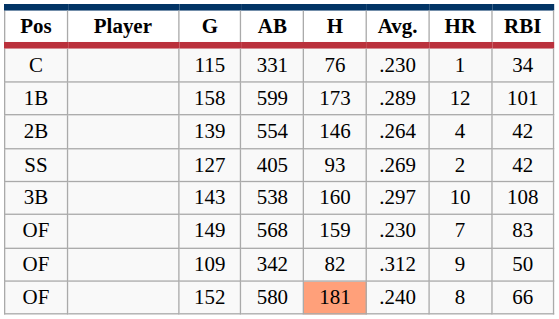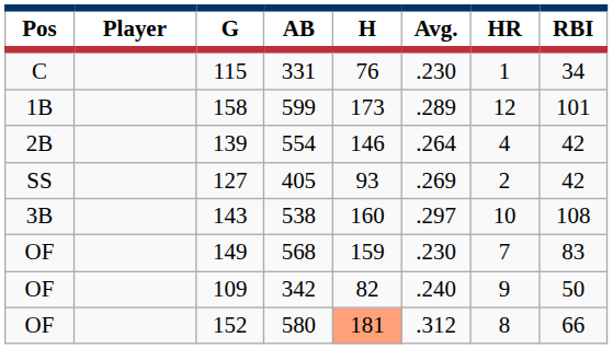109 | Avg.: .312 -> .240
152 | Avg.: .240 -> .312
